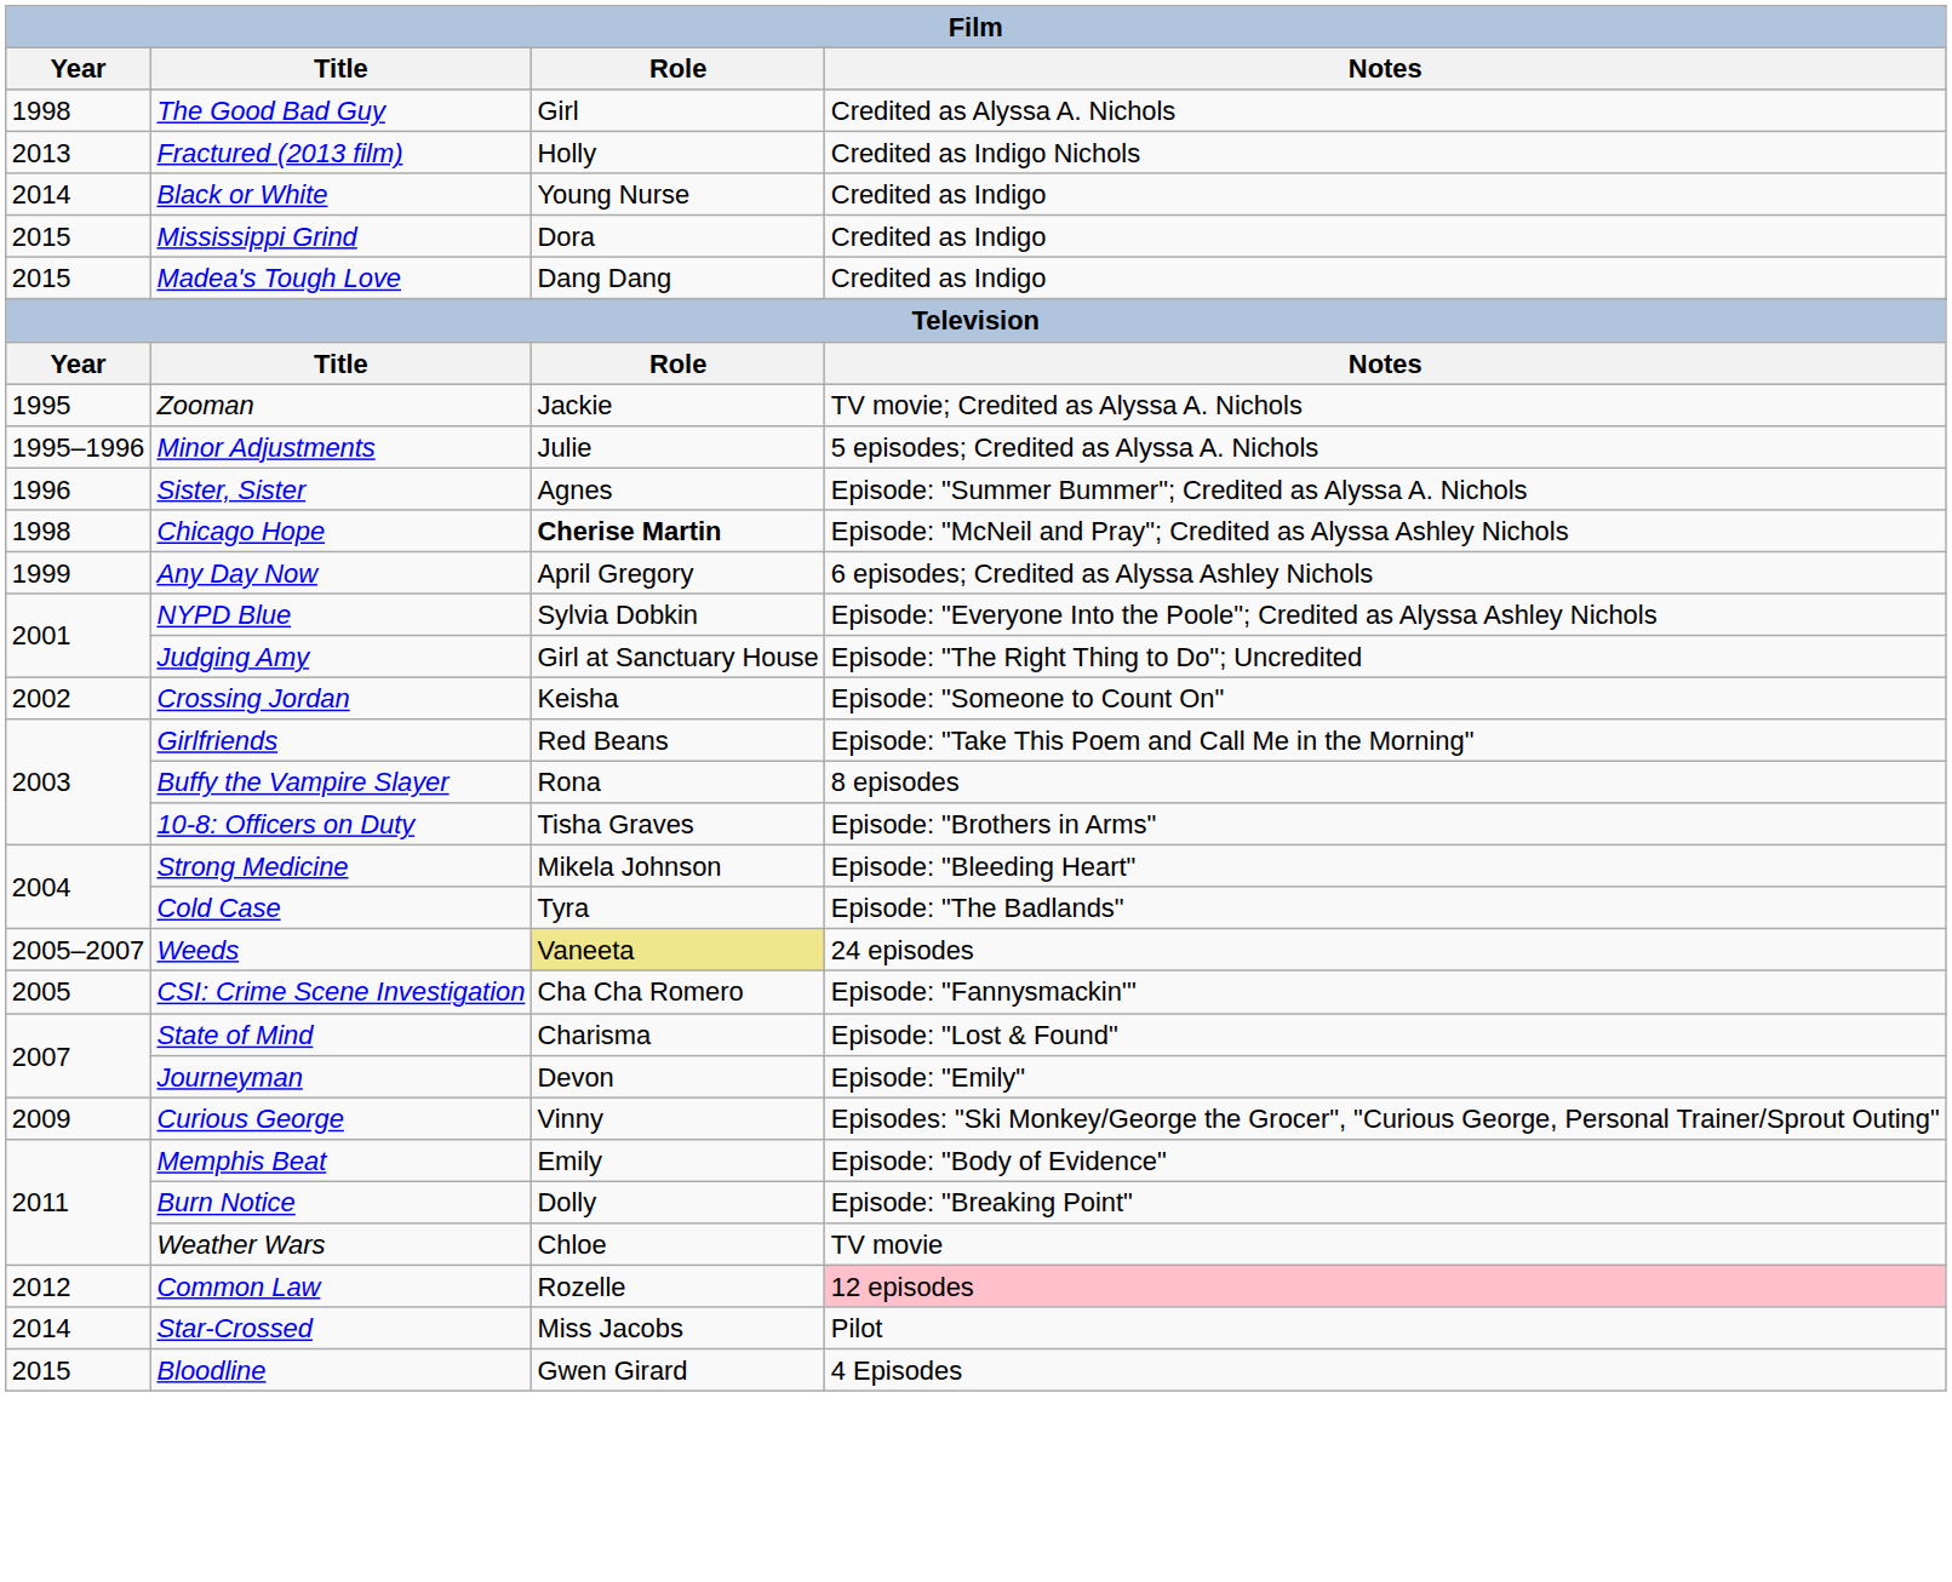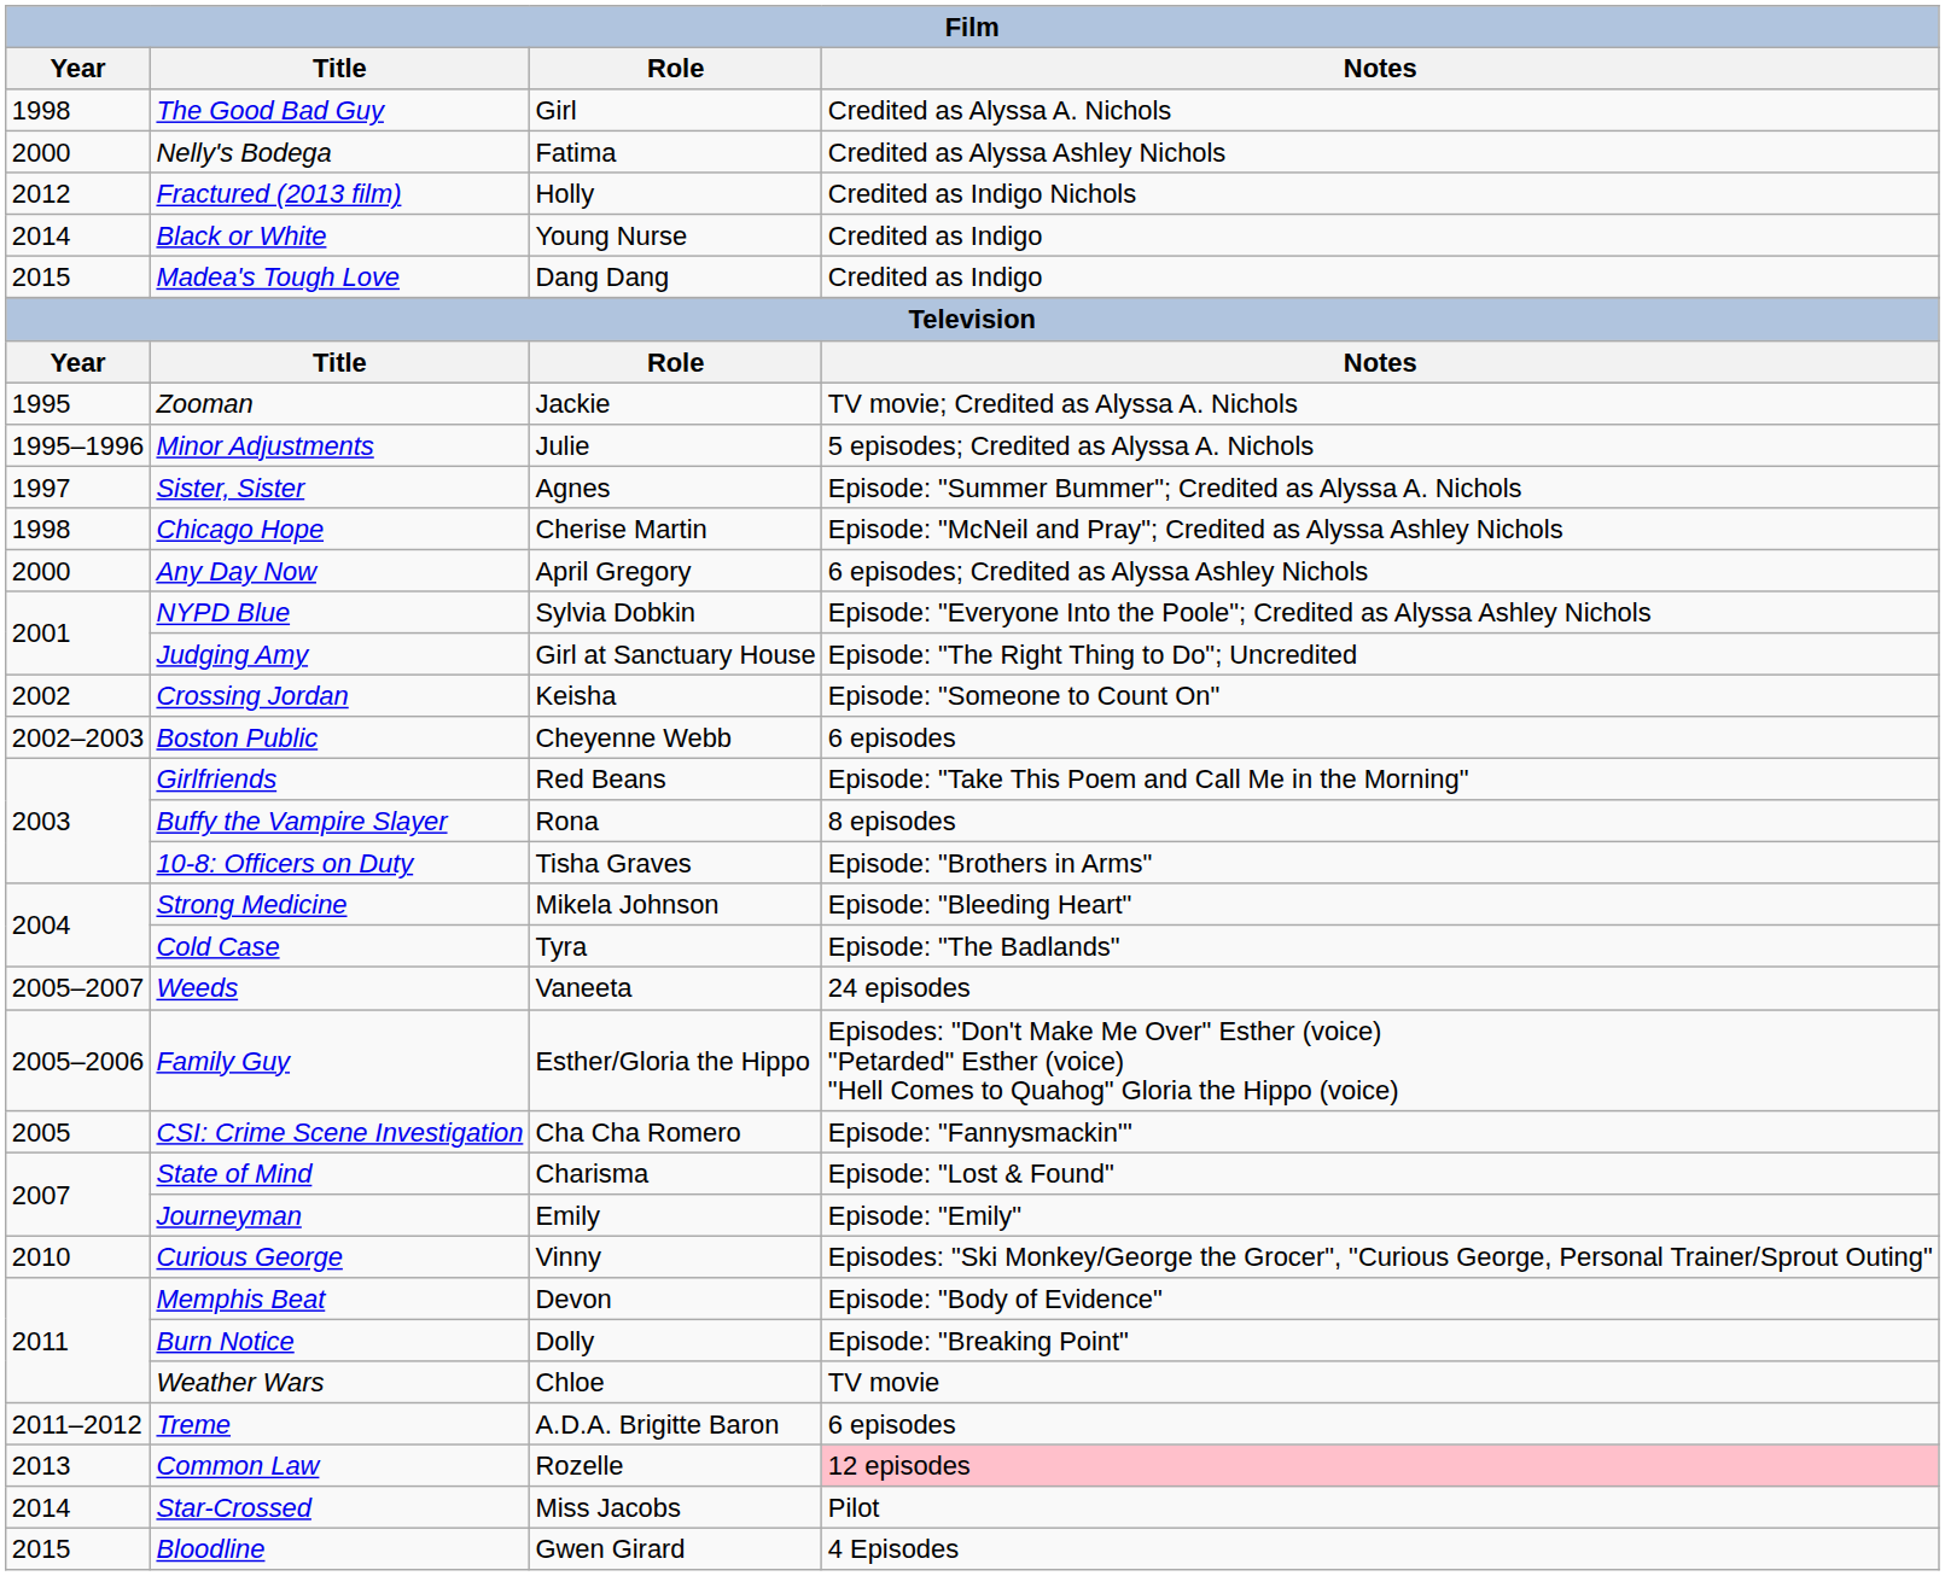+ row: 2000 | Nelly's Bodega | Fatima | Credited as Alyssa Ashley Nichols
Fractured (2013 film) | Year: 2013 -> 2012
- row: 2015 | Mississippi Grind | Dora | Credited as Indigo
Sister, Sister | Year: 1996 -> 1997
Chicago Hope | Role: bold -> normal
Any Day Now | Year: 1999 -> 2000
+ row: 2002–2003 | Boston Public | Cheyenne Webb | 6 episodes
Weeds | Role: khaki background -> no background
+ row: 2005–2006 | Family Guy | Esther/Gloria the Hippo | Episodes: "Don't Make Me Over" Esther (voice) "Petarded" Esther (voice) "Hell Comes to Quahog" Gloria the Hippo (voice)
Journeyman | Role: Devon -> Emily
Curious George | Year: 2009 -> 2010
Memphis Beat | Role: Emily -> Devon
+ row: 2011–2012 | Treme | A.D.A. Brigitte Baron | 6 episodes
Common Law | Year: 2012 -> 2013
